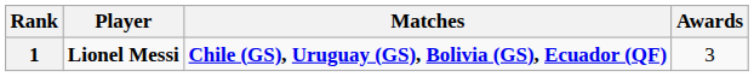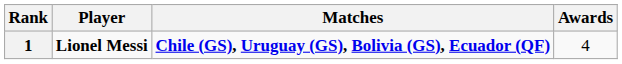1 | Awards: 3 -> 4
